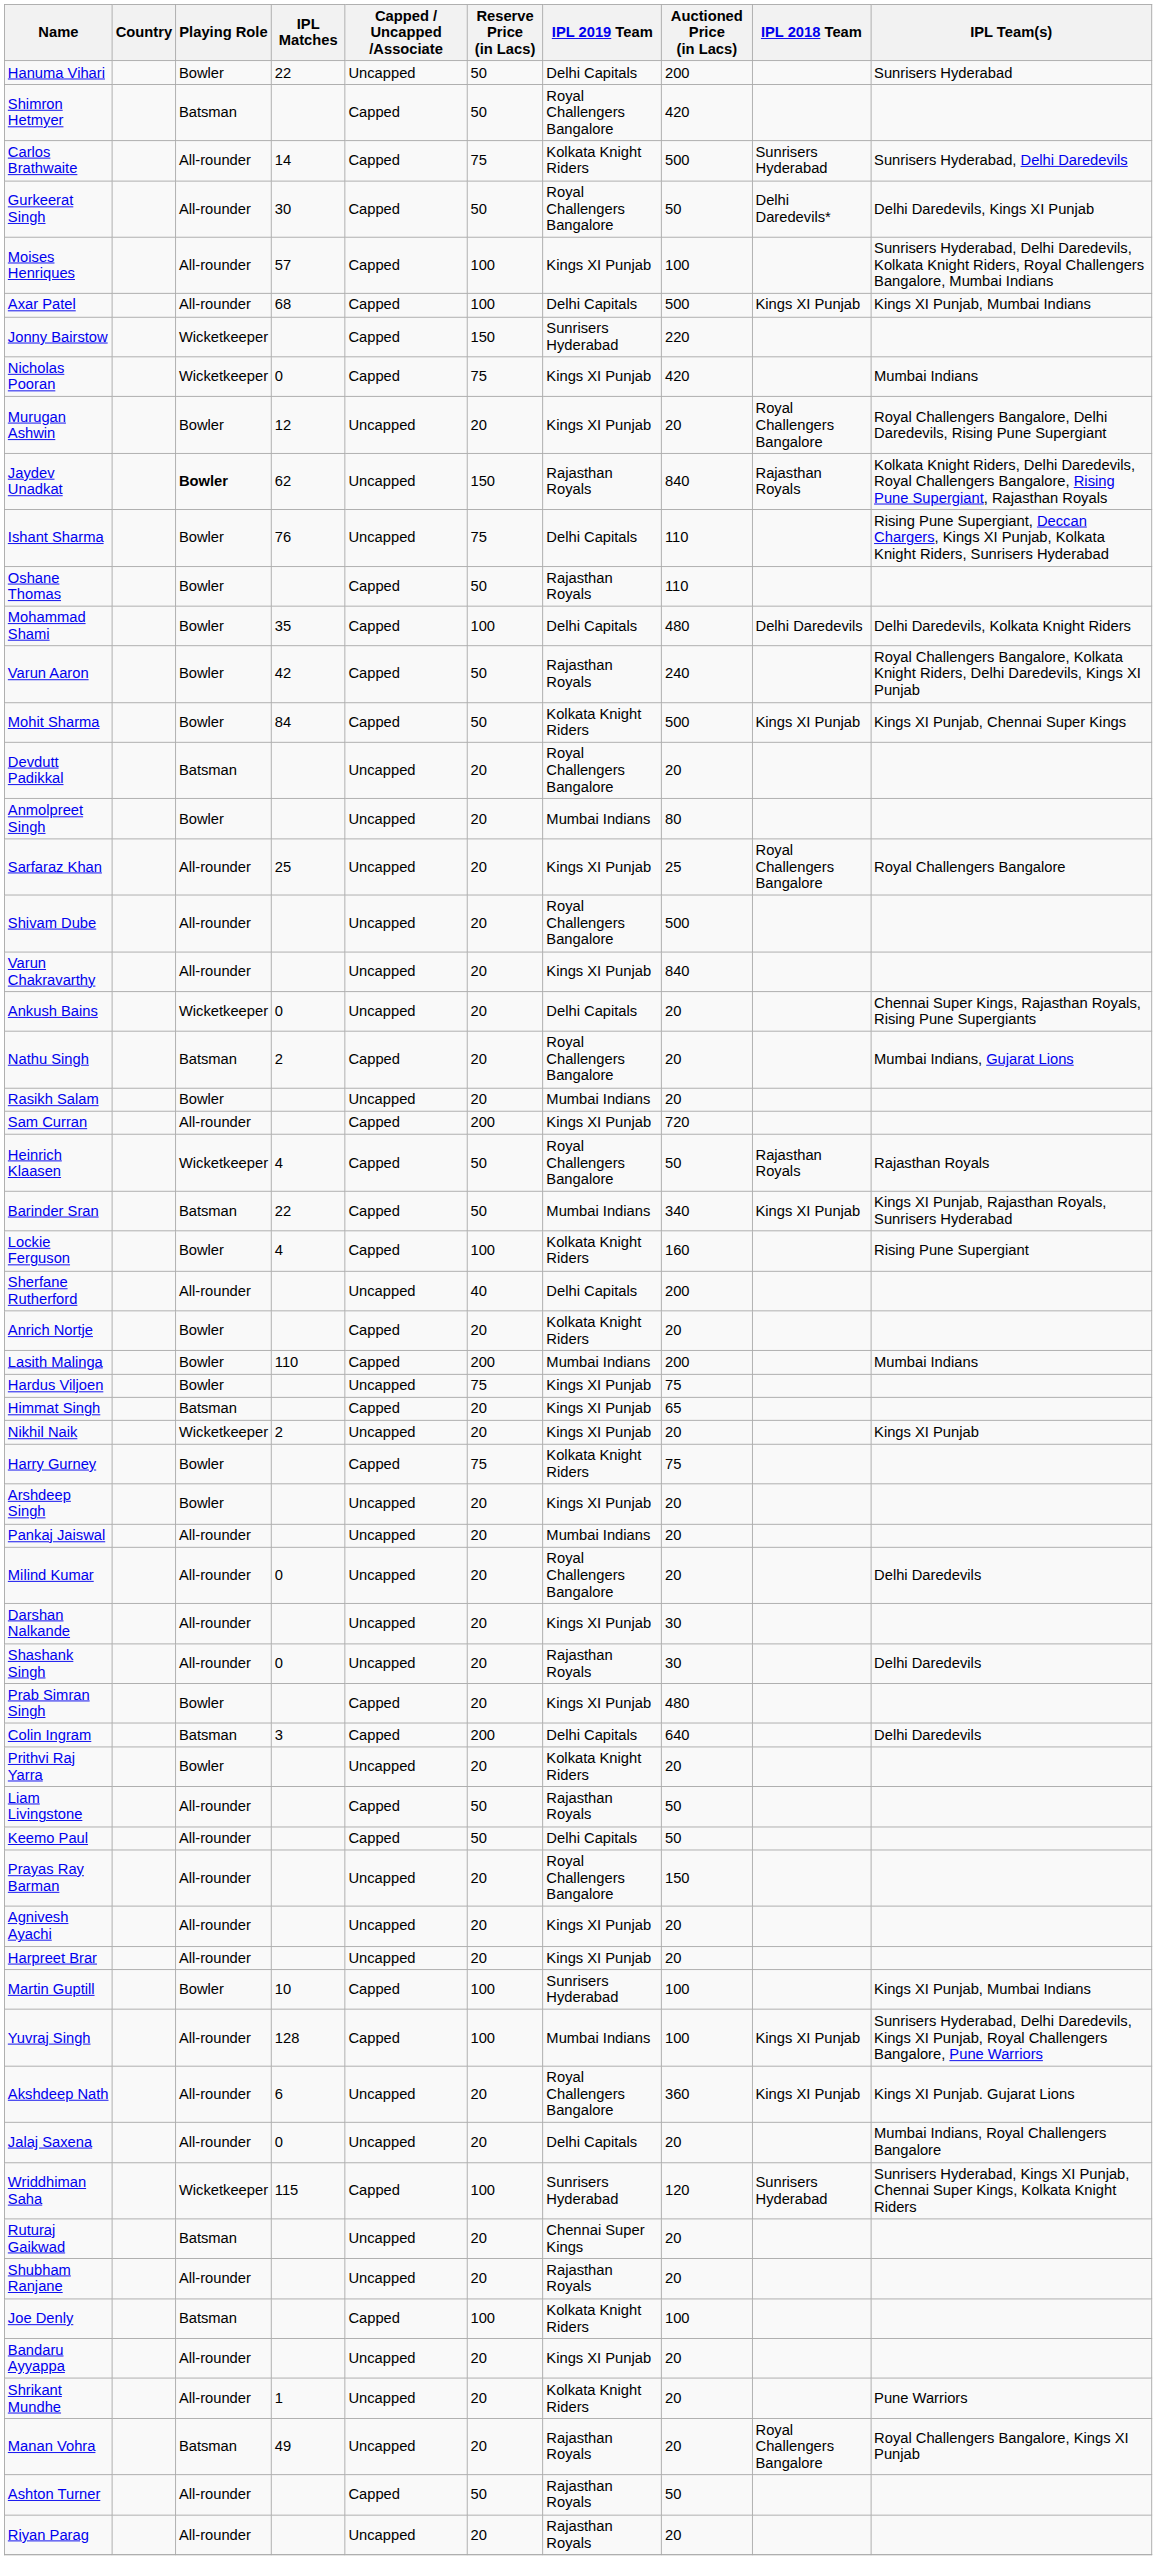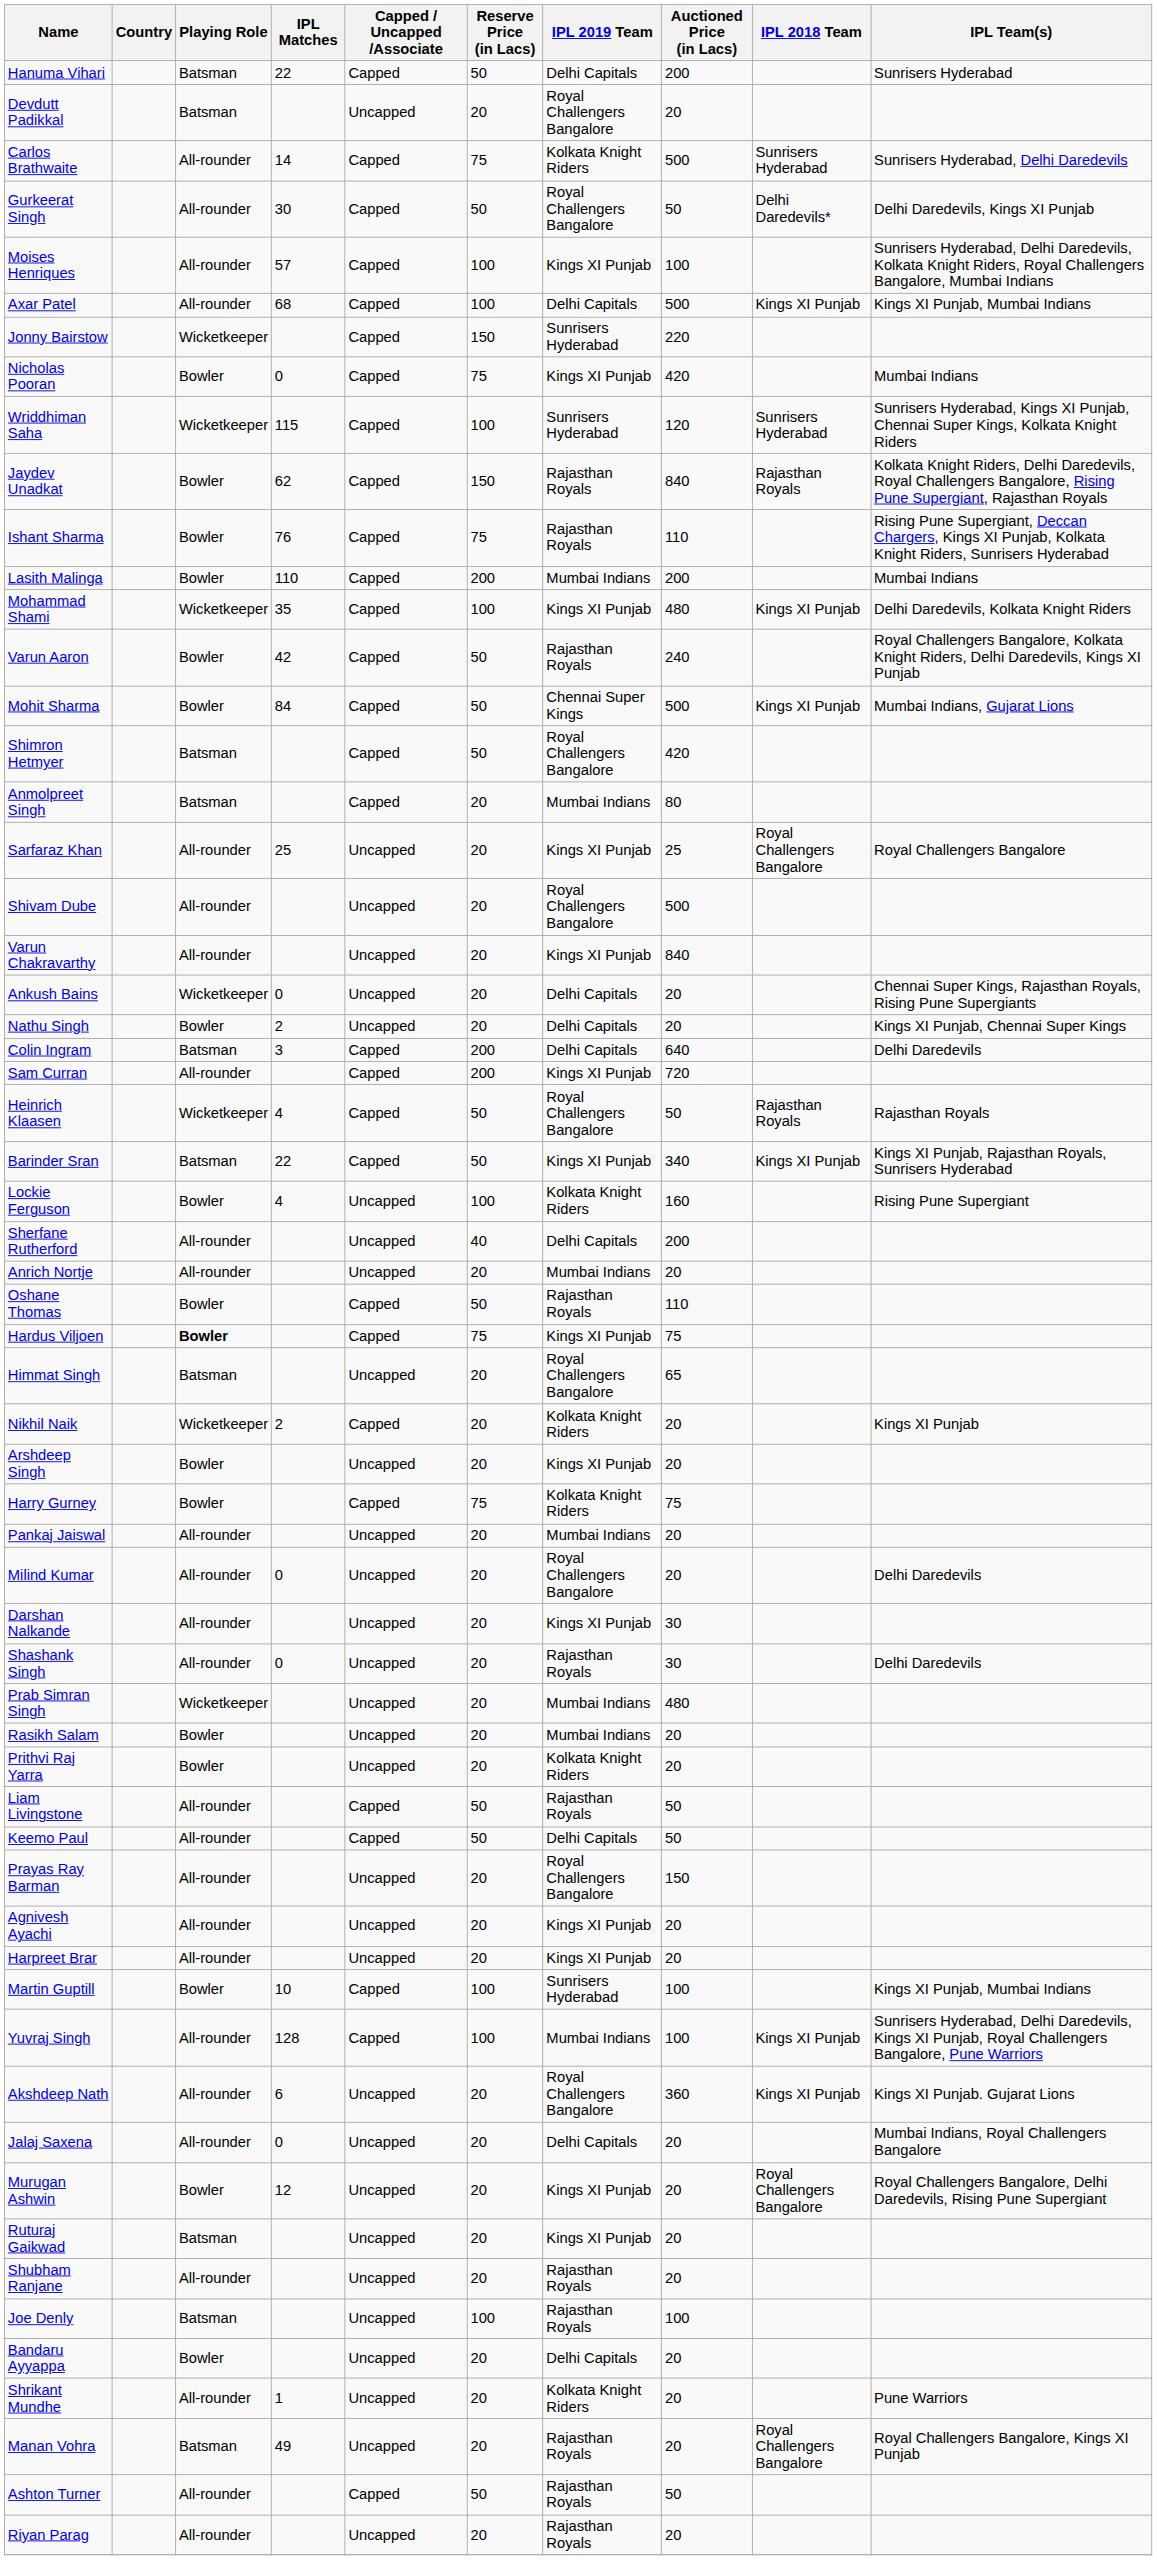Hanuma Vihari | Playing Role: Bowler -> Batsman
Hanuma Vihari | Capped / Uncapped /Associate: Uncapped -> Capped
rows swapped: Shimron Hetmyer <-> Devdutt Padikkal
Nicholas Pooran | Playing Role: Wicketkeeper -> Bowler
rows swapped: Wriddhiman Saha <-> Murugan Ashwin
Jaydev Unadkat | Playing Role: bold -> normal
Jaydev Unadkat | Capped / Uncapped /Associate: Uncapped -> Capped
Ishant Sharma | Capped / Uncapped /Associate: Uncapped -> Capped
Ishant Sharma | IPL 2019 Team: Delhi Capitals -> Rajasthan Royals
rows swapped: Lasith Malinga <-> Oshane Thomas
Mohammad Shami | Playing Role: Bowler -> Wicketkeeper
Mohammad Shami | IPL 2019 Team: Delhi Capitals -> Kings XI Punjab
Mohammad Shami | IPL 2018 Team: Delhi Daredevils -> Kings XI Punjab
Mohit Sharma | IPL 2019 Team: Kolkata Knight Riders -> Chennai Super Kings
Mohit Sharma | IPL Team(s): Kings XI Punjab, Chennai Super Kings -> Mumbai Indians, Gujarat Lions
Anmolpreet Singh | Playing Role: Bowler -> Batsman
Anmolpreet Singh | Capped / Uncapped /Associate: Uncapped -> Capped
Nathu Singh | Playing Role: Batsman -> Bowler
Nathu Singh | Capped / Uncapped /Associate: Capped -> Uncapped
Nathu Singh | IPL 2019 Team: Royal Challengers Bangalore -> Delhi Capitals
Nathu Singh | IPL Team(s): Mumbai Indians, Gujarat Lions -> Kings XI Punjab, Chennai Super Kings
rows swapped: Colin Ingram <-> Rasikh Salam
Barinder Sran | IPL 2019 Team: Mumbai Indians -> Kings XI Punjab
Lockie Ferguson | Capped / Uncapped /Associate: Capped -> Uncapped
Anrich Nortje | Playing Role: Bowler -> All-rounder
Anrich Nortje | Capped / Uncapped /Associate: Capped -> Uncapped
Anrich Nortje | IPL 2019 Team: Kolkata Knight Riders -> Mumbai Indians
Hardus Viljoen | Playing Role: normal -> bold
Hardus Viljoen | Capped / Uncapped /Associate: Uncapped -> Capped
Himmat Singh | Capped / Uncapped /Associate: Capped -> Uncapped
Himmat Singh | IPL 2019 Team: Kings XI Punjab -> Royal Challengers Bangalore
Nikhil Naik | Capped / Uncapped /Associate: Uncapped -> Capped
Nikhil Naik | IPL 2019 Team: Kings XI Punjab -> Kolkata Knight Riders
rows swapped: Arshdeep Singh <-> Harry Gurney
Prab Simran Singh | Playing Role: Bowler -> Wicketkeeper
Prab Simran Singh | Capped / Uncapped /Associate: Capped -> Uncapped
Prab Simran Singh | IPL 2019 Team: Kings XI Punjab -> Mumbai Indians
Ruturaj Gaikwad | IPL 2019 Team: Chennai Super Kings -> Kings XI Punjab
Joe Denly | Capped / Uncapped /Associate: Capped -> Uncapped
Joe Denly | IPL 2019 Team: Kolkata Knight Riders -> Rajasthan Royals
Bandaru Ayyappa | Playing Role: All-rounder -> Bowler
Bandaru Ayyappa | IPL 2019 Team: Kings XI Punjab -> Delhi Capitals
